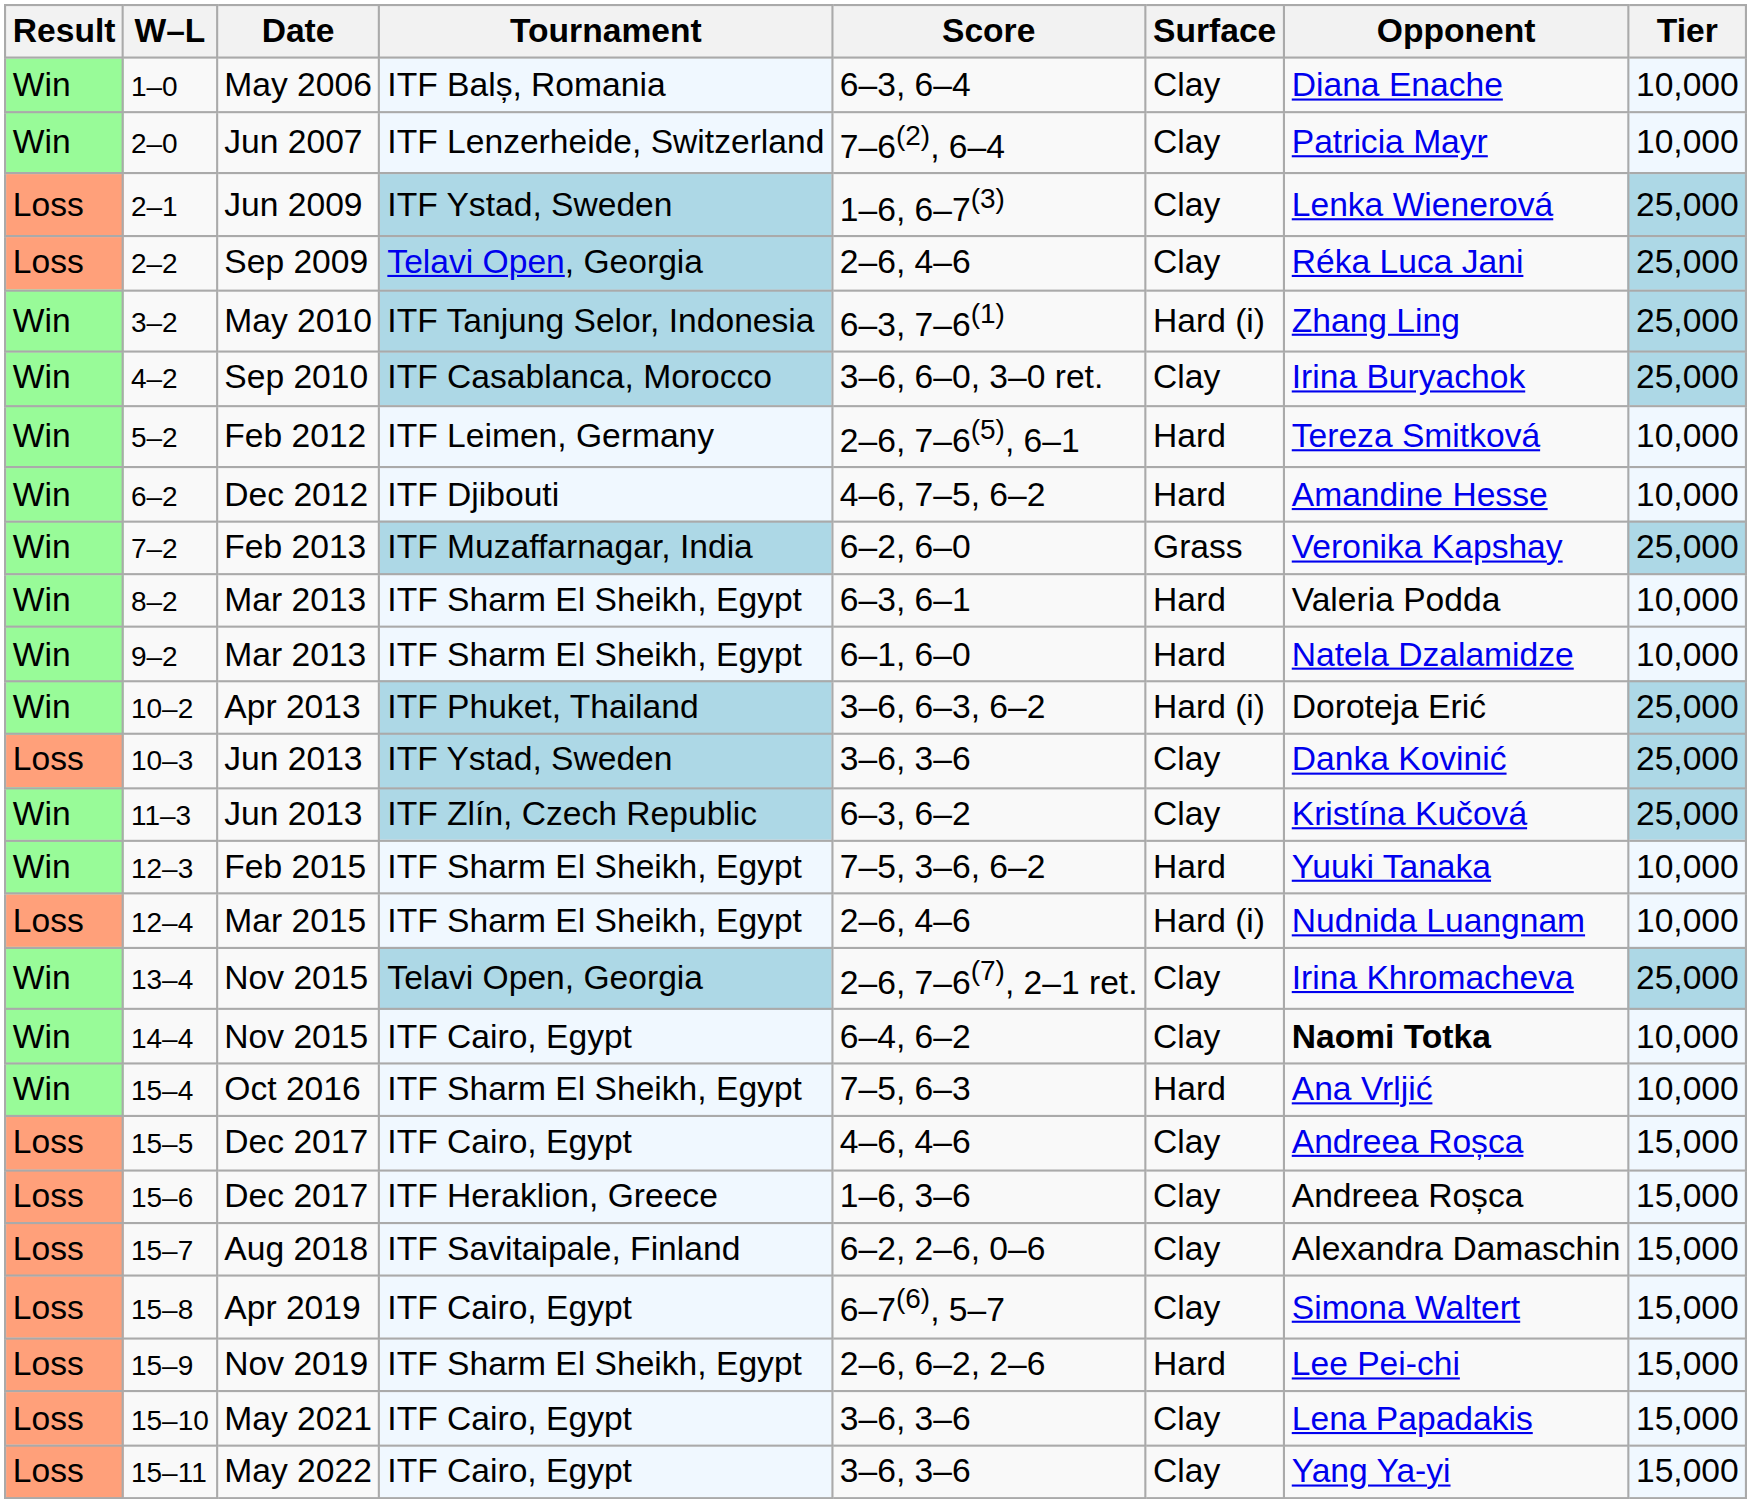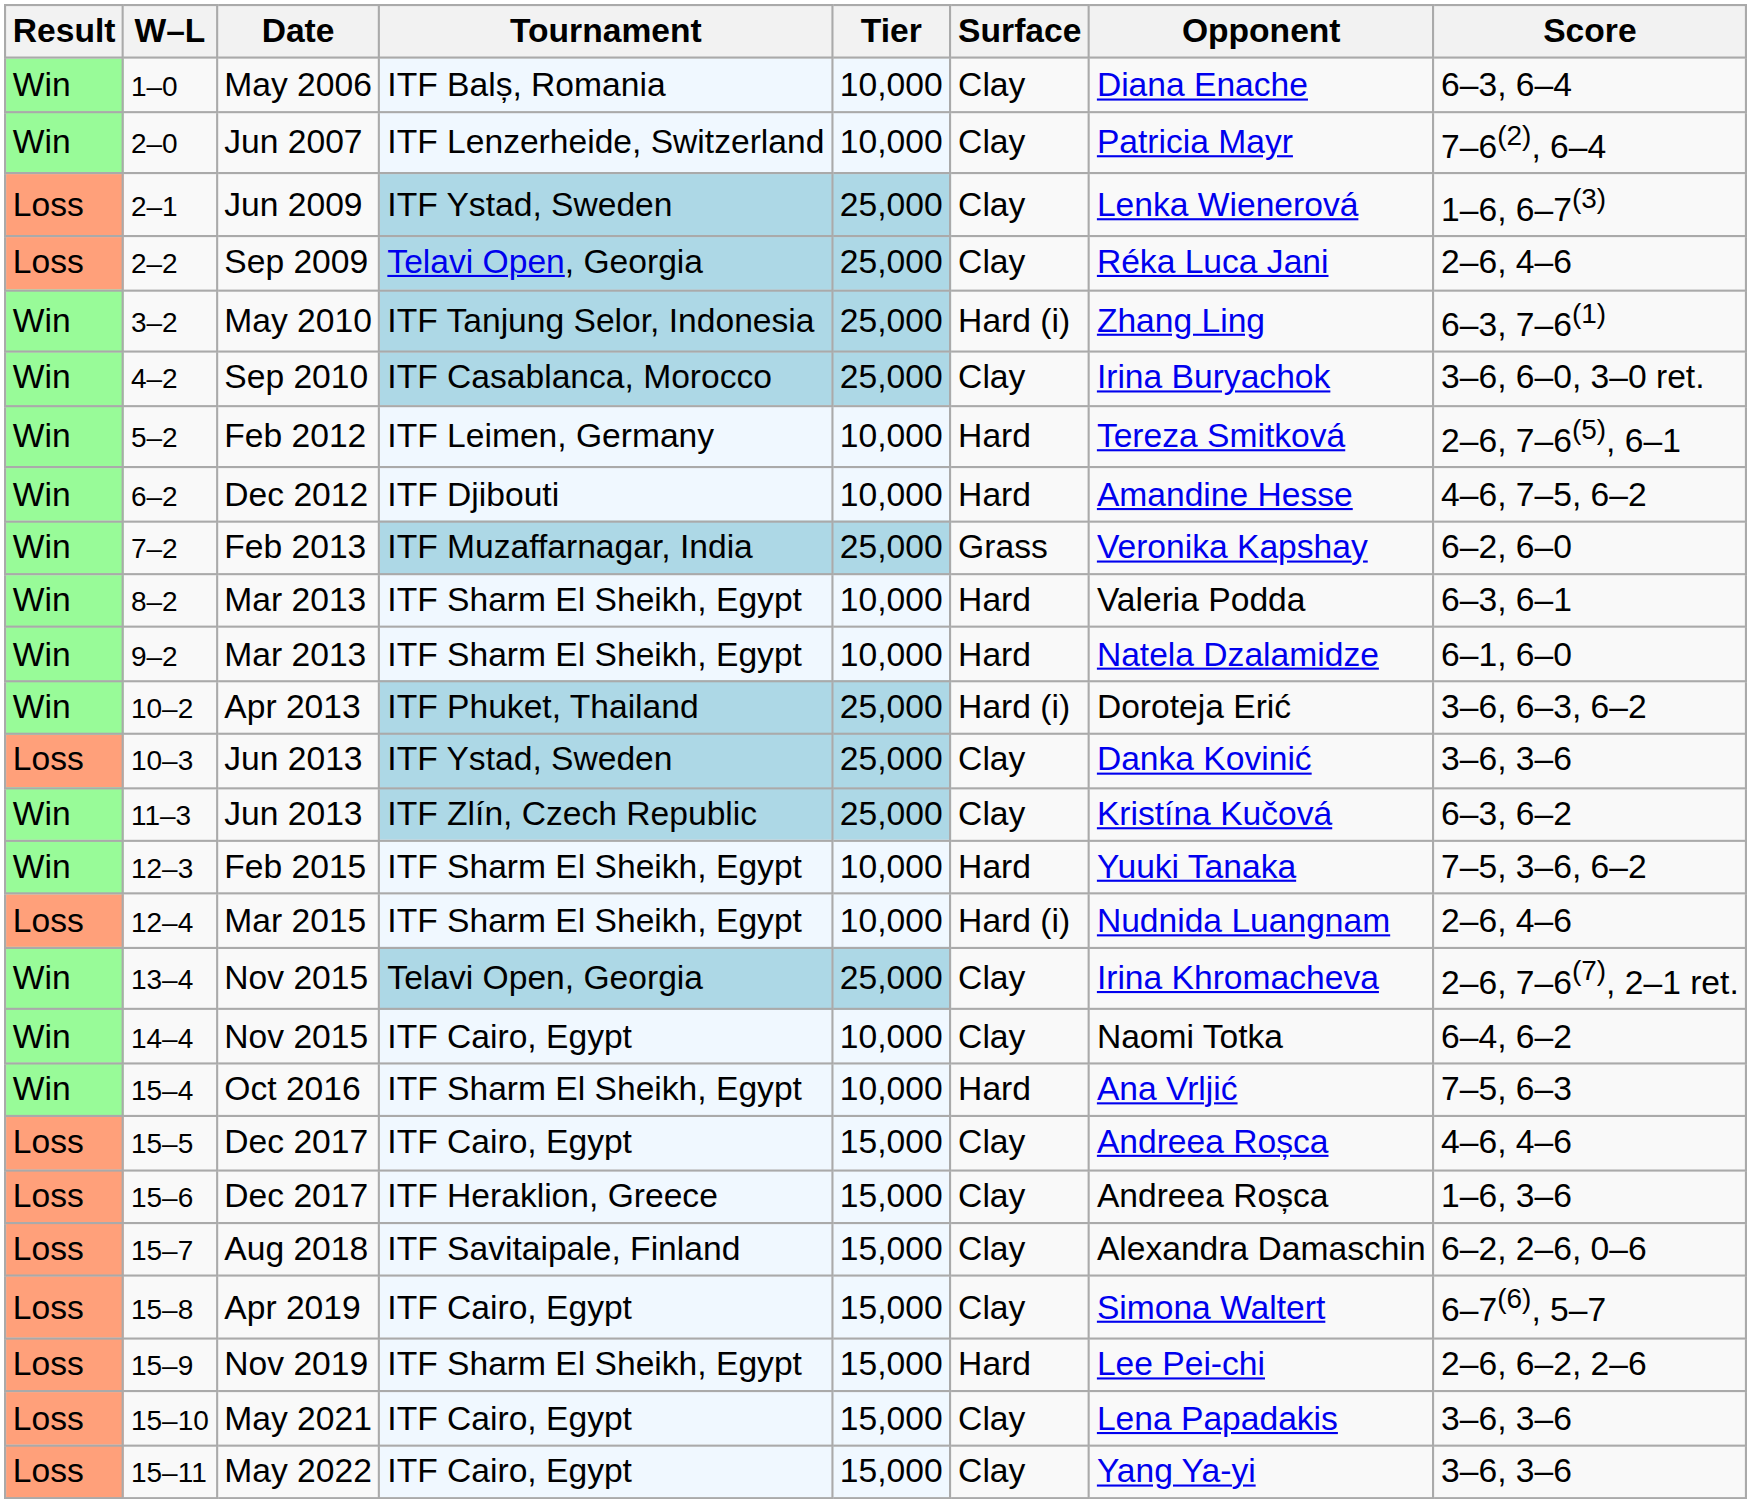columns swapped: Tier <-> Score
14–4 | Opponent: bold -> normal
